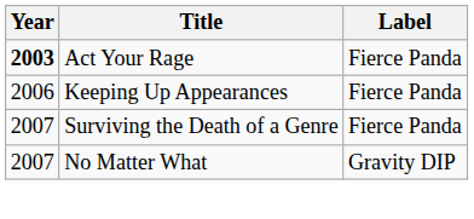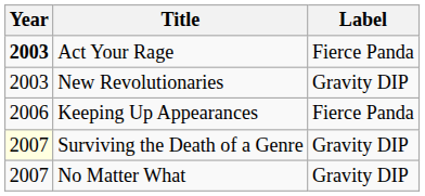+ row: 2003 | New Revolutionaries | Gravity DIP
Surviving the Death of a Genre | Year: no background -> lightyellow background
Surviving the Death of a Genre | Label: Fierce Panda -> Gravity DIP
